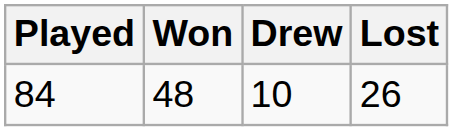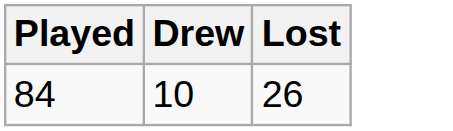- column: Won | 48
